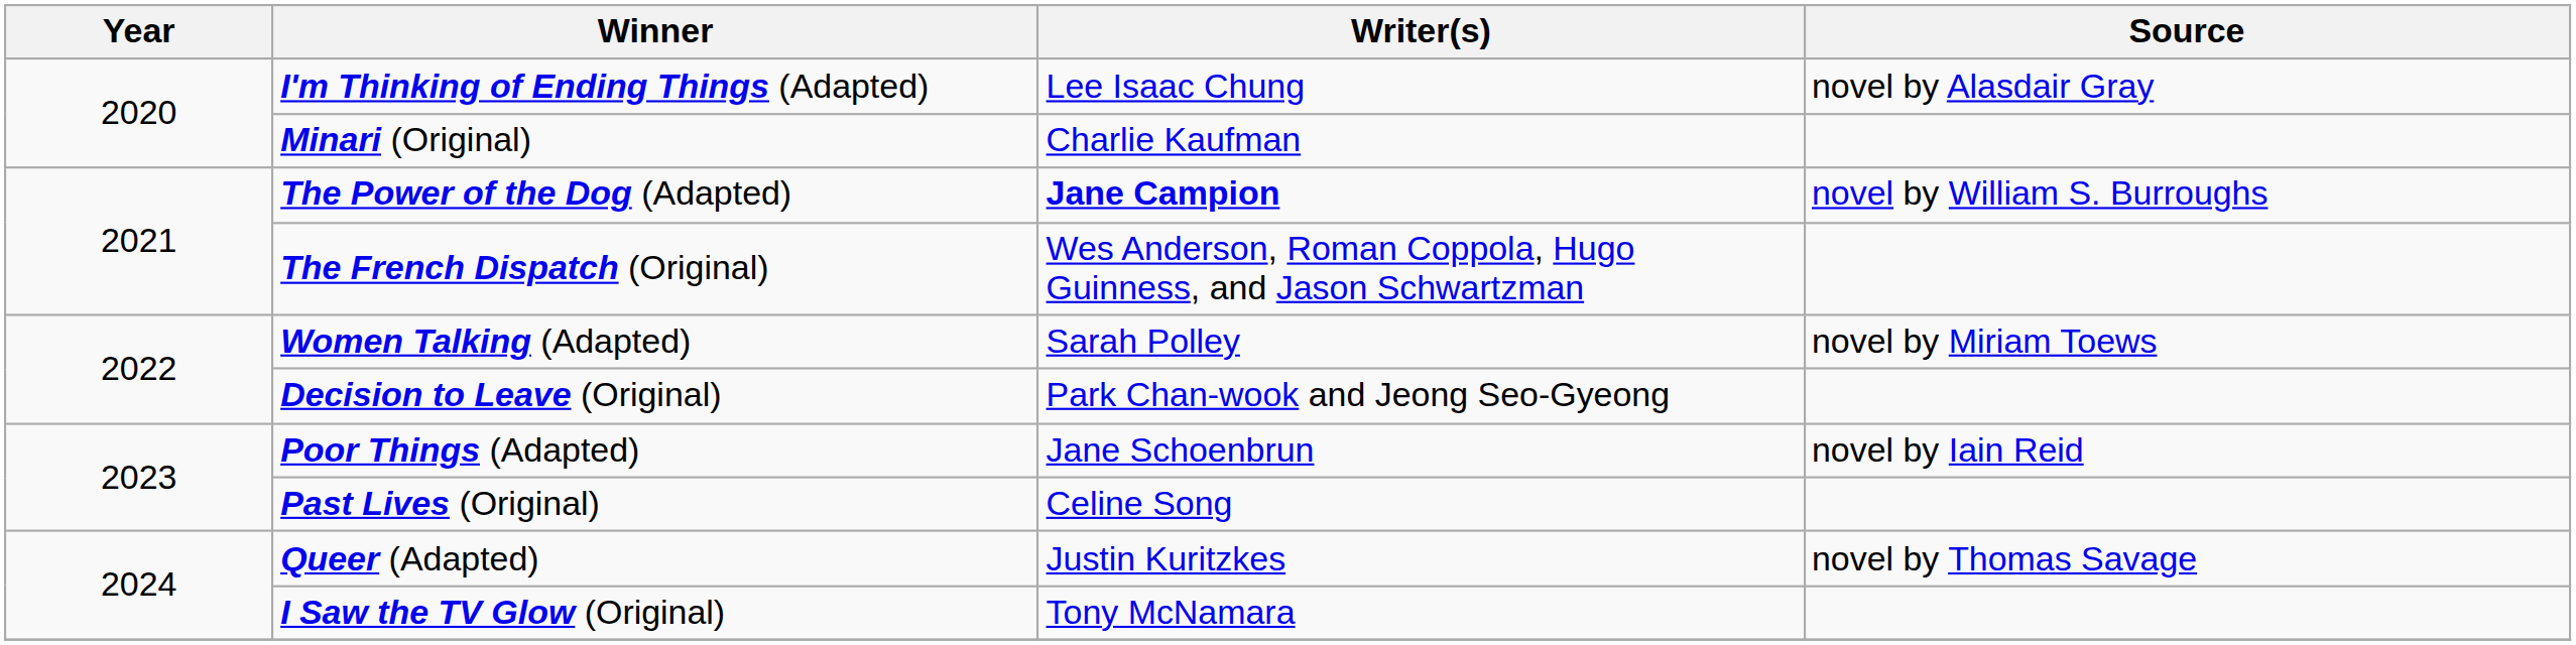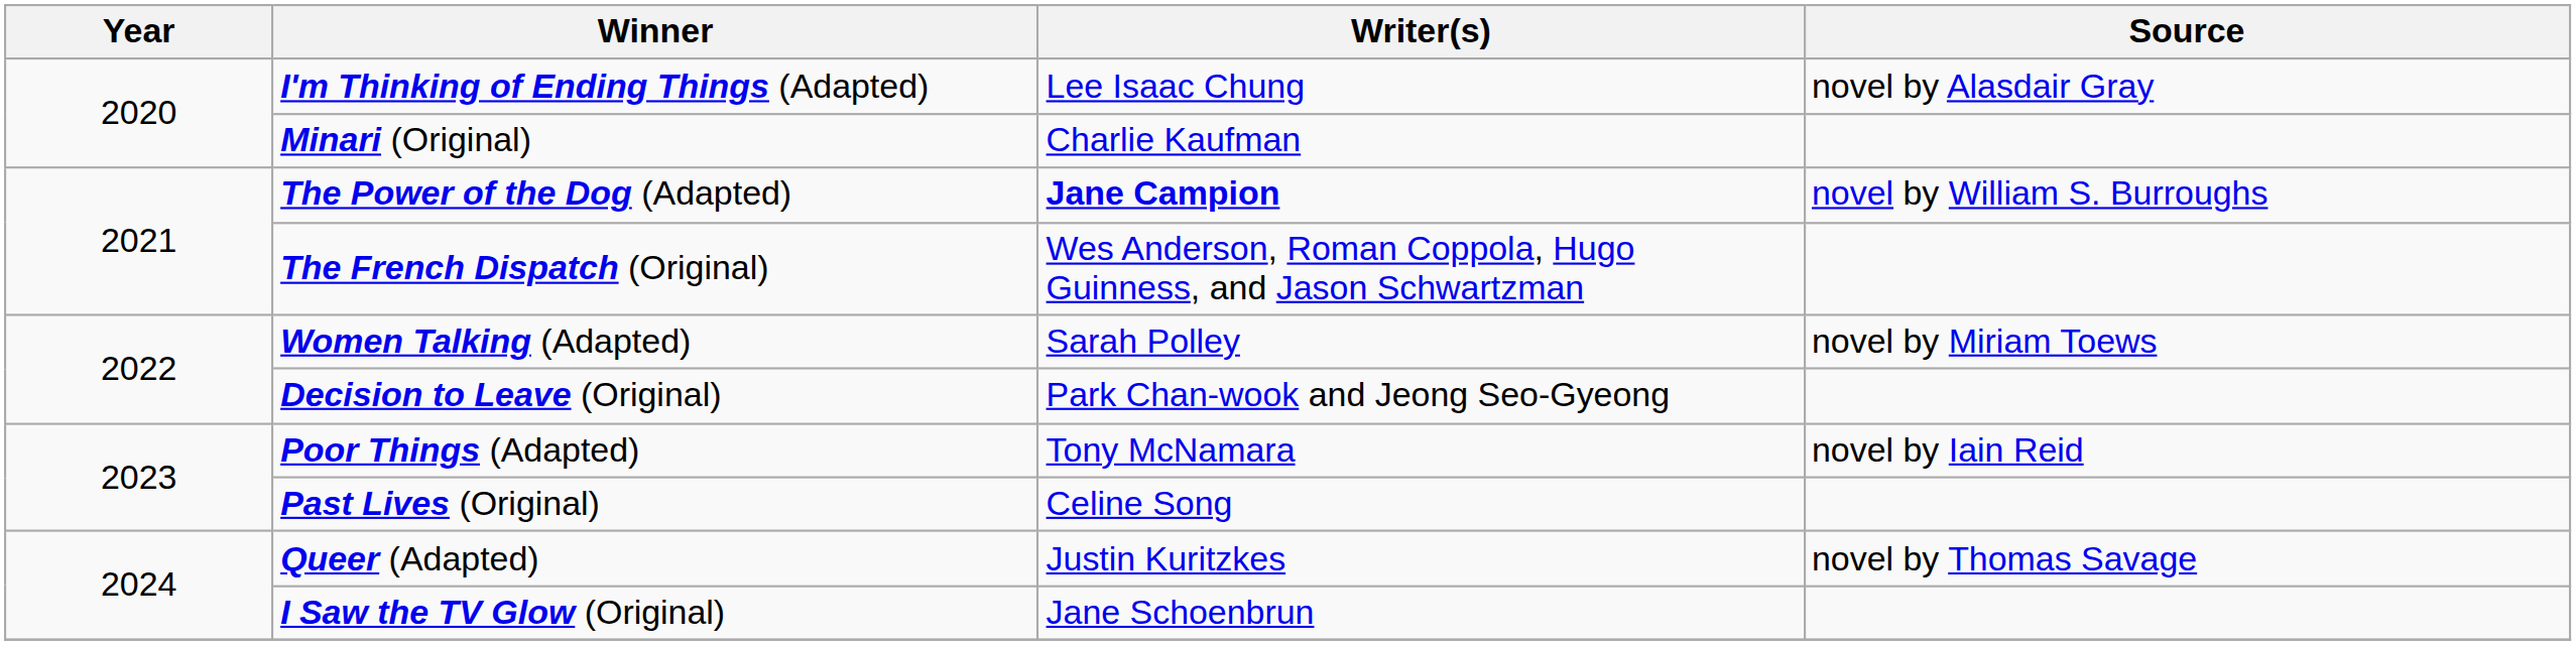Poor Things (Adapted) | Writer(s): Jane Schoenbrun -> Tony McNamara
I Saw the TV Glow (Original) | Writer(s): Tony McNamara -> Jane Schoenbrun
